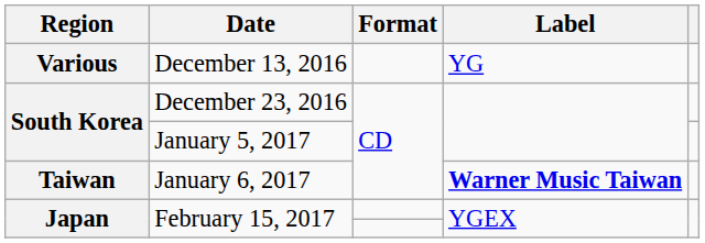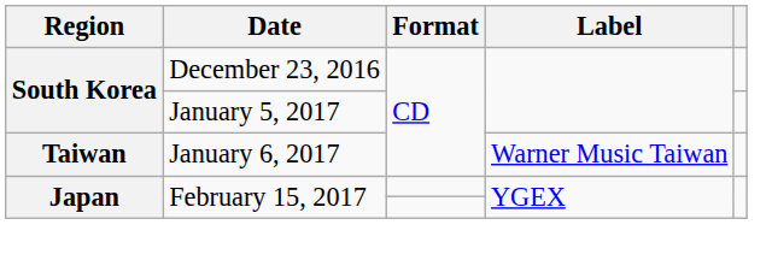- row: Various | December 13, 2016 | YG
January 6, 2017 | Label: bold -> normal
